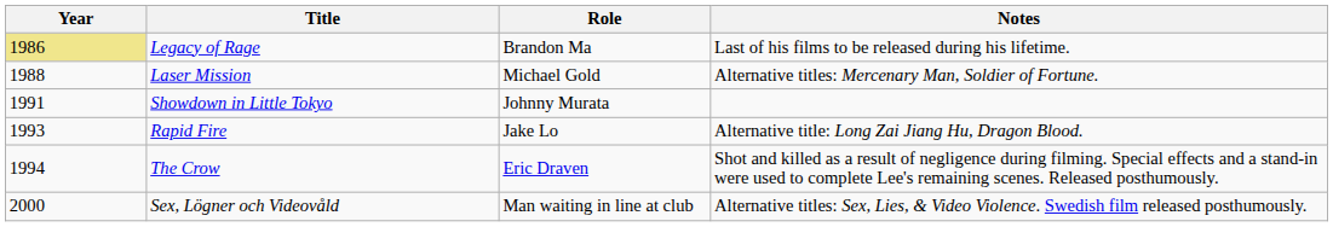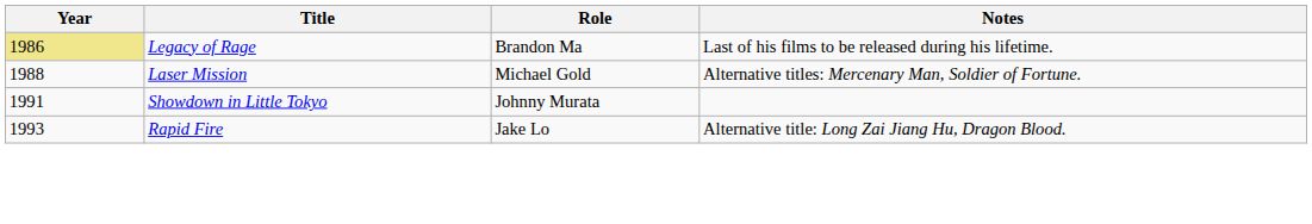- row: 1994 | The Crow | Eric Draven | Shot and killed as a result of negligence during filming. Special effects and a stand-in were used to complete Lee's remaining scenes. Released posthumously.
- row: 2000 | Sex, Lögner och Videovåld | Man waiting in line at club | Alternative titles: Sex, Lies, & Video Violence. Swedish film released posthumously.
